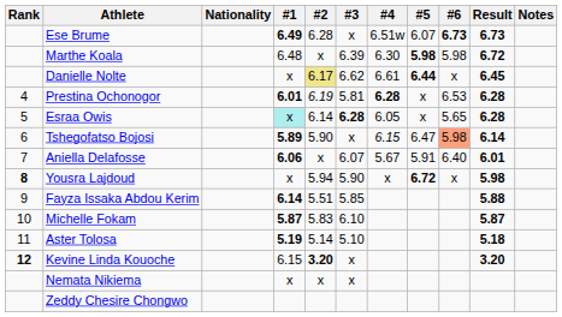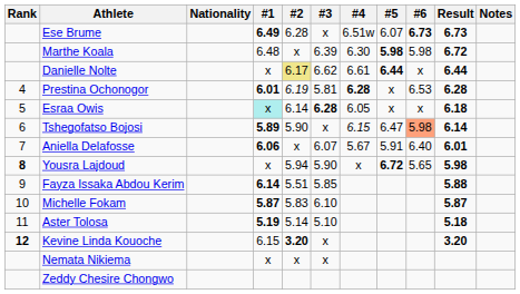Danielle Nolte | Result: 6.45 -> 6.44
Esraa Owis | #6: 5.65 -> x
Esraa Owis | Result: 6.28 -> 6.18
Yousra Lajdoud | #6: x -> 5.65
